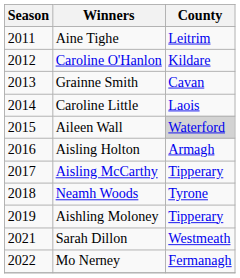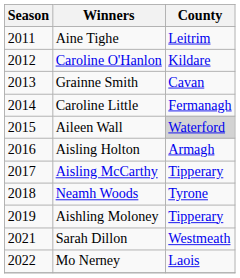Caroline Little | County: Laois -> Fermanagh
Mo Nerney | County: Fermanagh -> Laois
